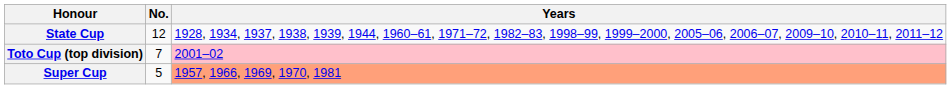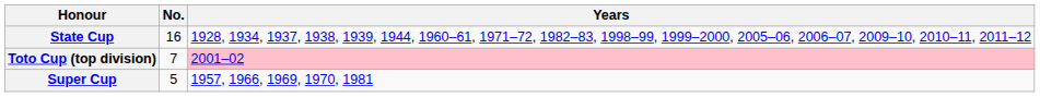State Cup | No.: 12 -> 16
Super Cup | Years: lightsalmon background -> no background
